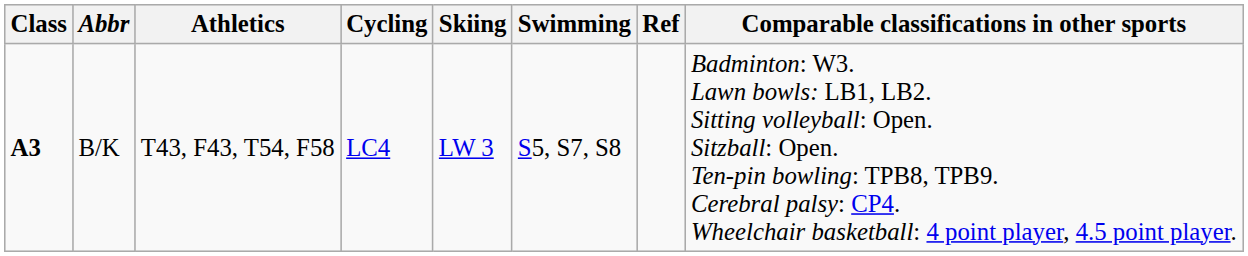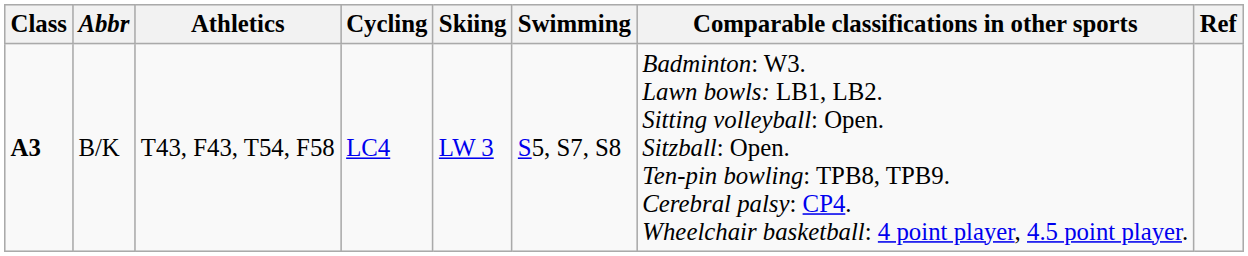columns swapped: Comparable classifications in other sports <-> Ref
